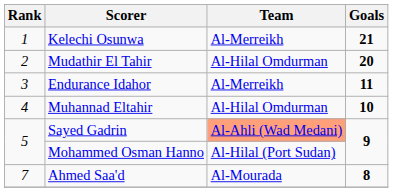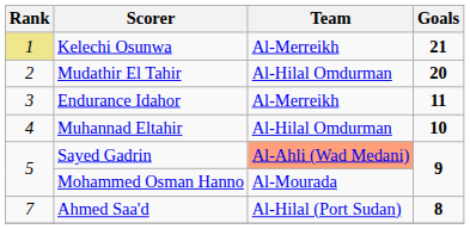Kelechi Osunwa | Rank: no background -> khaki background
Mohammed Osman Hanno | Team: Al-Hilal (Port Sudan) -> Al-Mourada
Ahmed Saa'd | Team: Al-Mourada -> Al-Hilal (Port Sudan)
